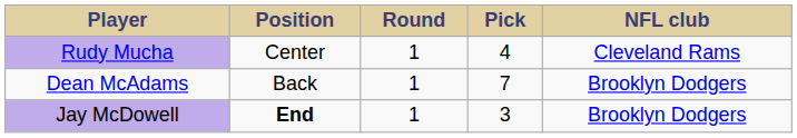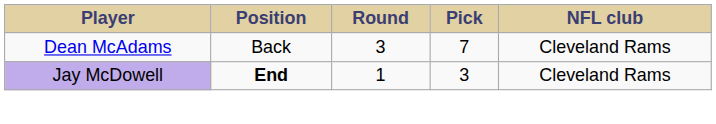- row: Rudy Mucha | Center | 1 | 4 | Cleveland Rams
Dean McAdams | Round: 1 -> 3
Dean McAdams | NFL club: Brooklyn Dodgers -> Cleveland Rams
Jay McDowell | NFL club: Brooklyn Dodgers -> Cleveland Rams
